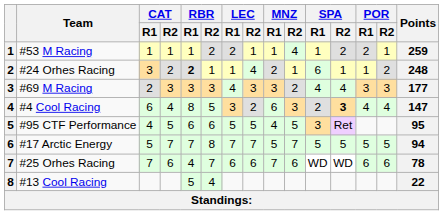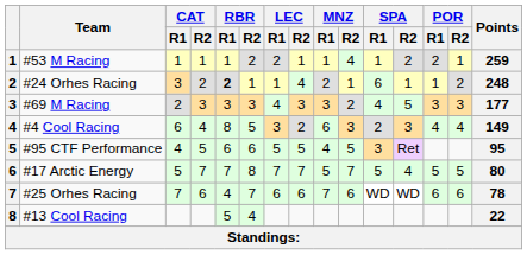#69 M Racing | SPA / R2: 4 -> 5
#4 Cool Racing | SPA / R2: bold -> normal
#4 Cool Racing | Points: 147 -> 149
#17 Arctic Energy | SPA / R2: 5 -> 4
#17 Arctic Energy | Points: 94 -> 80
